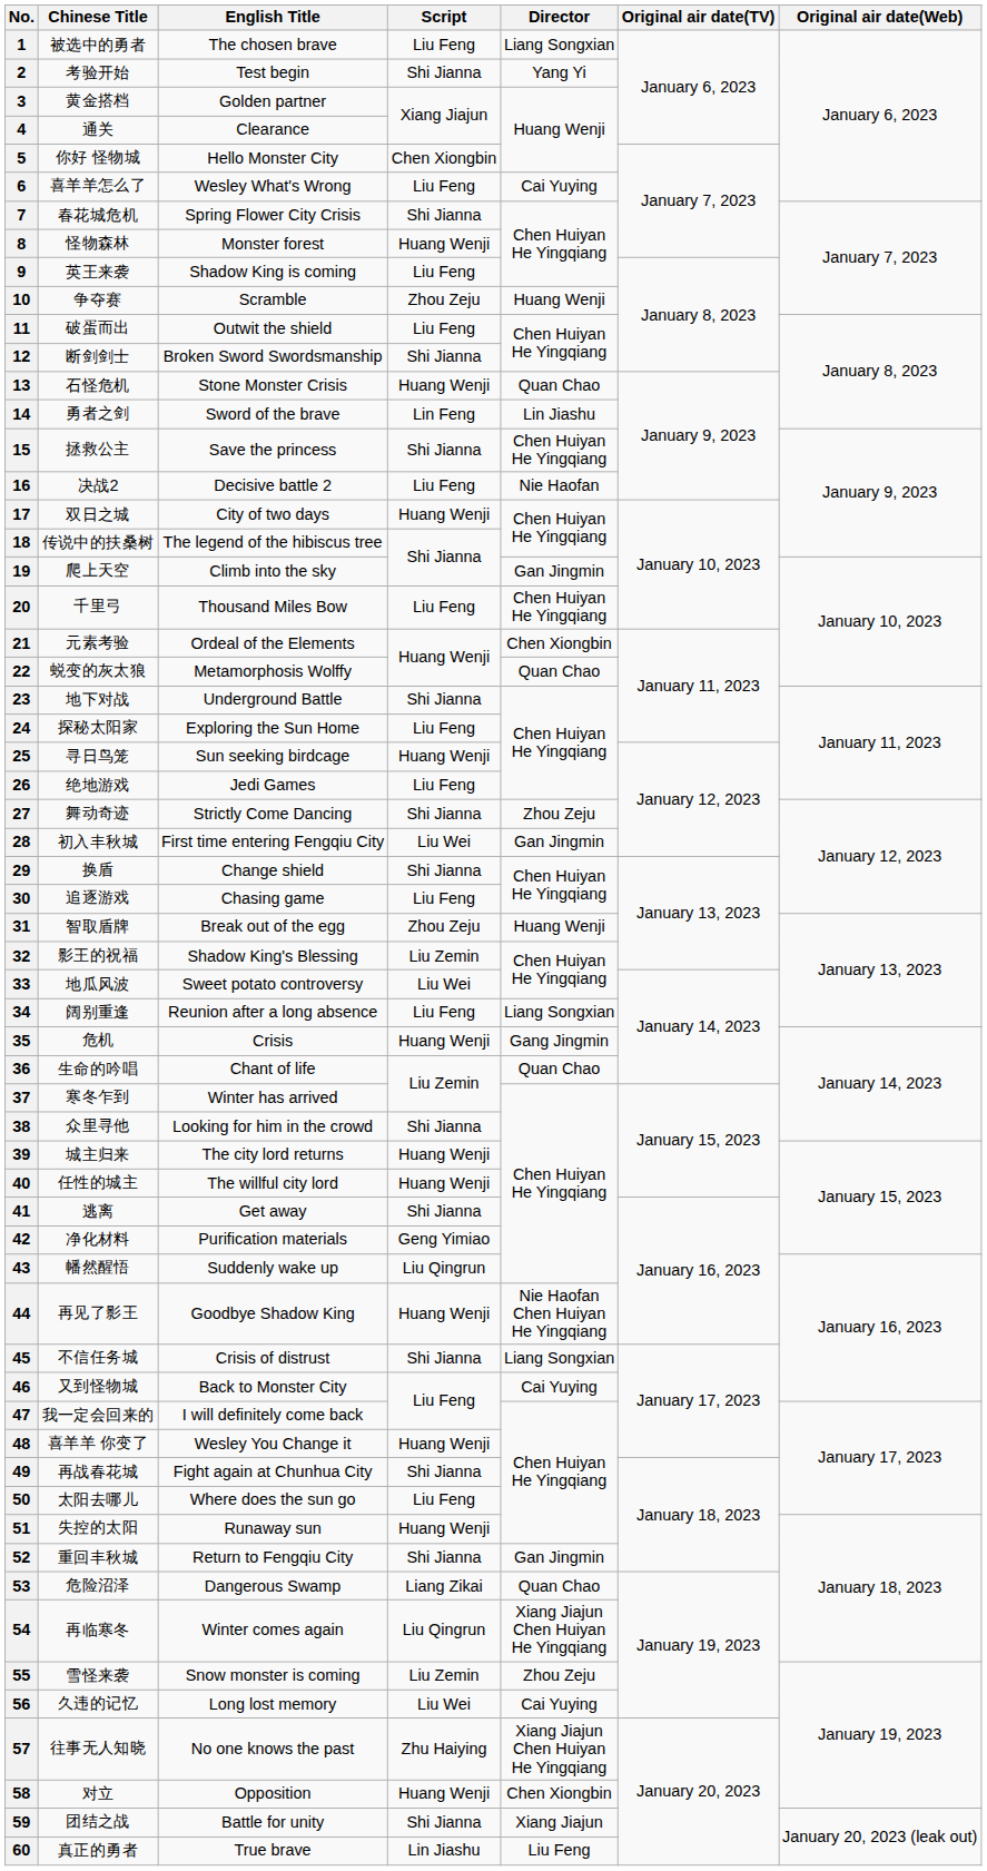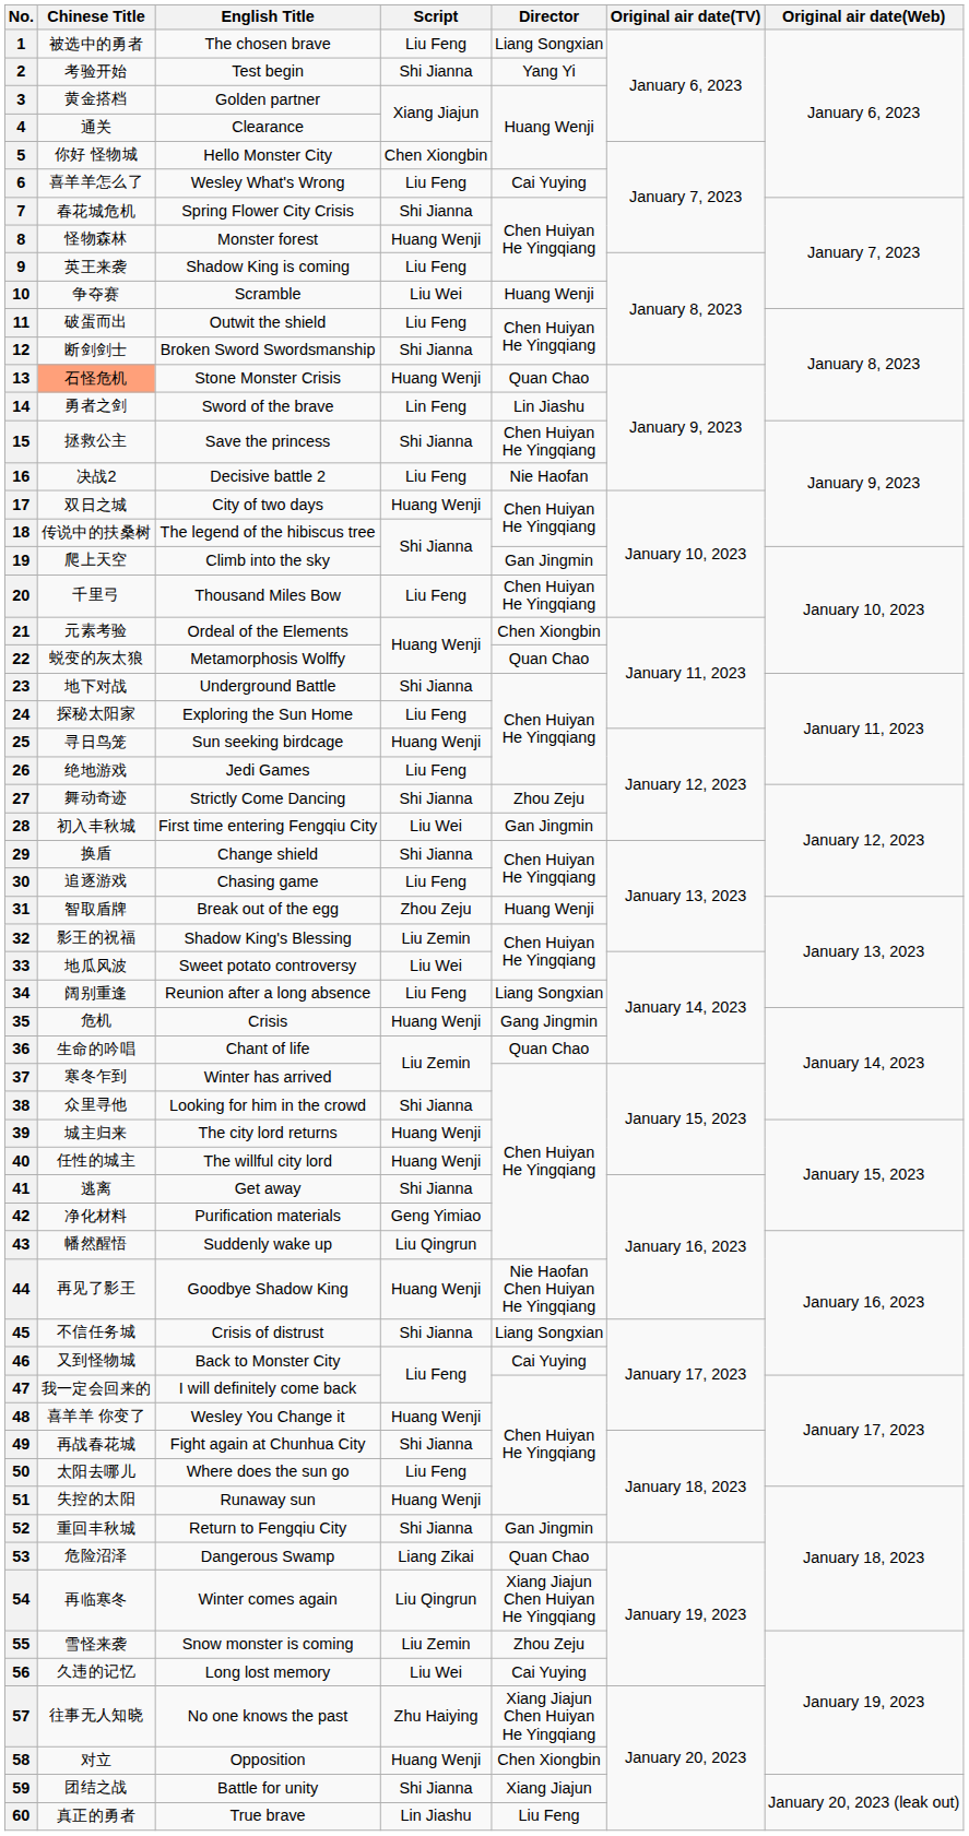10 | Script: Zhou Zeju -> Liu Wei
13 | Chinese Title: no background -> lightsalmon background
